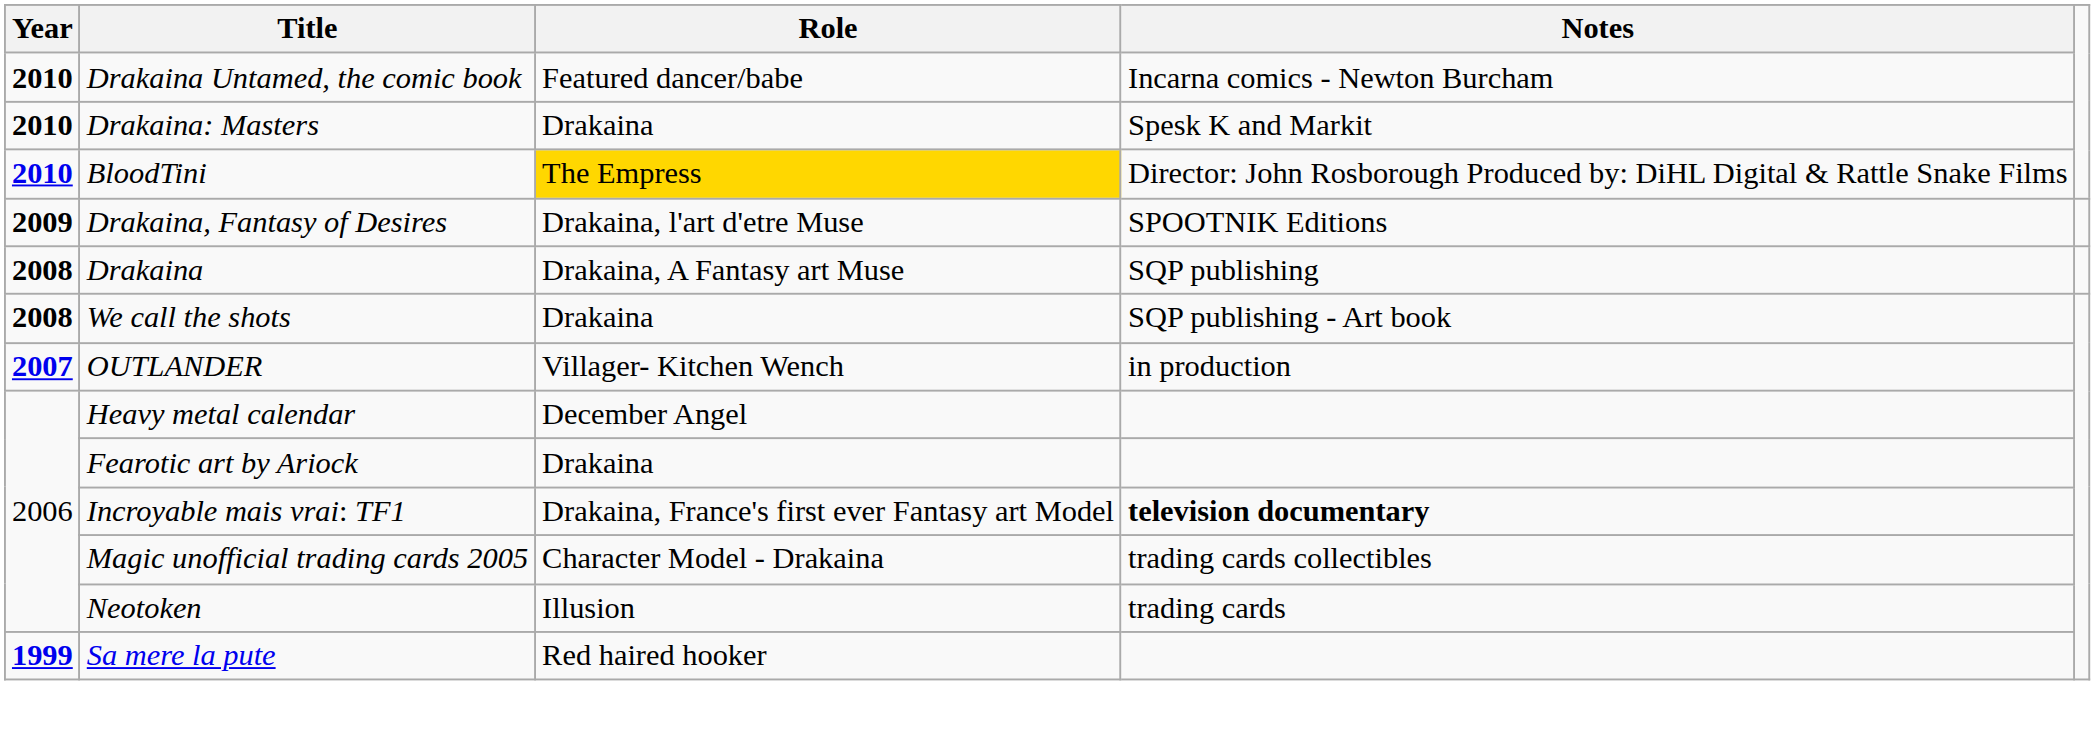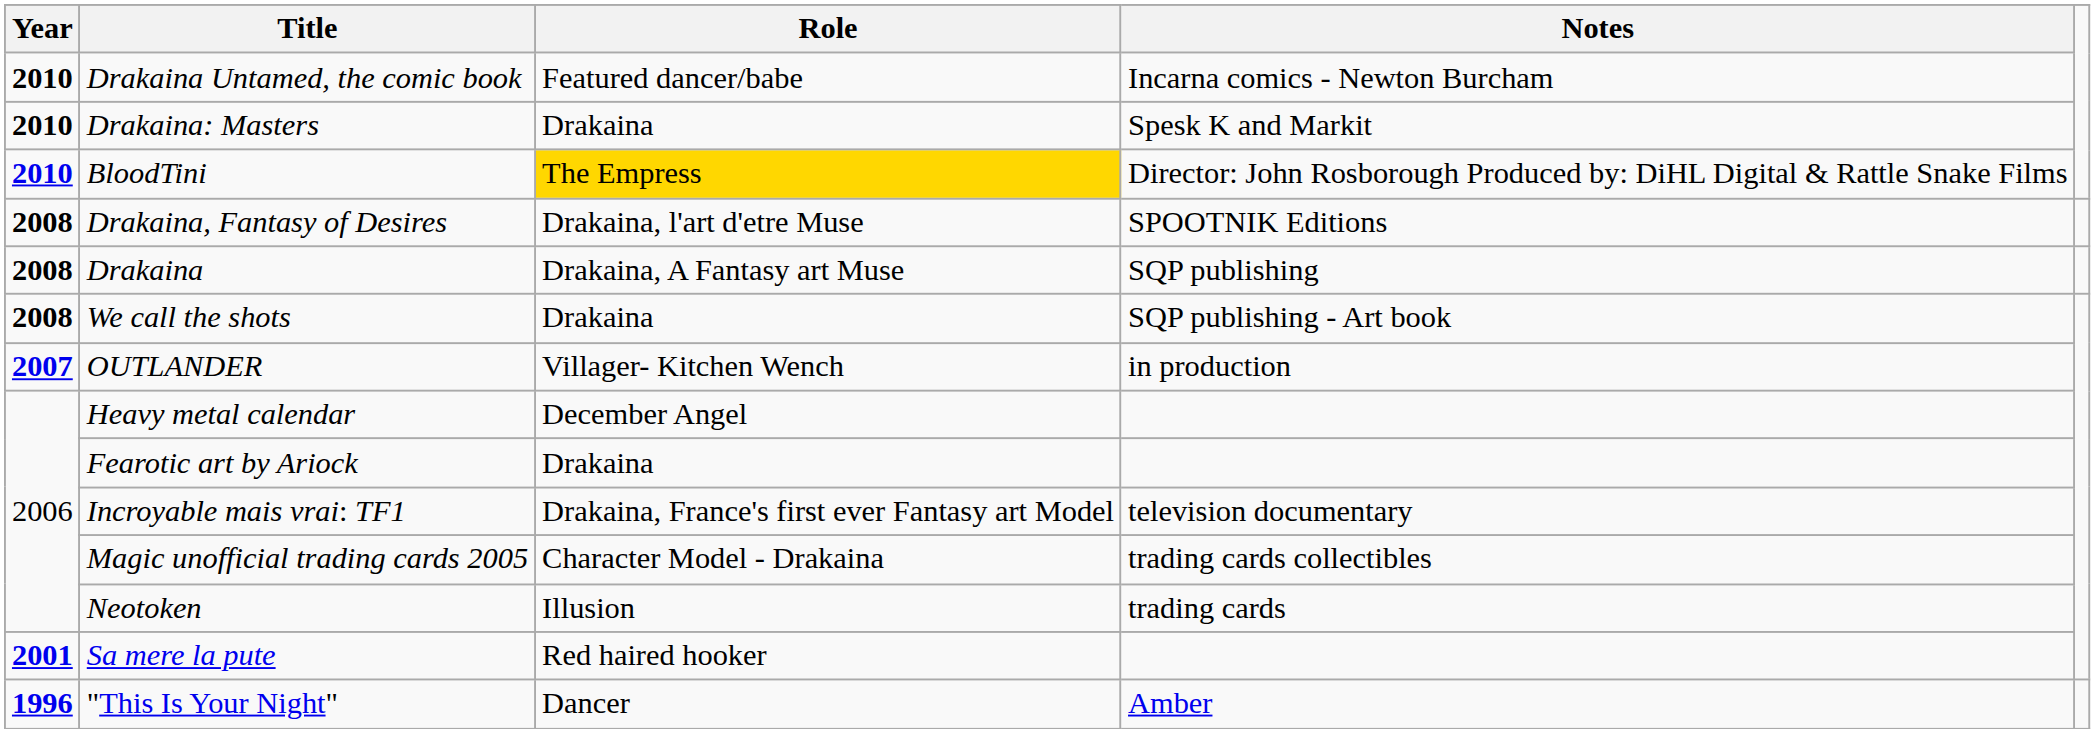Drakaina, Fantasy of Desires | Year: 2009 -> 2008
Incroyable mais vrai: TF1 | Notes: bold -> normal
Sa mere la pute | Year: 1999 -> 2001
+ row: 1996 | "This Is Your Night" | Dancer | Amber
